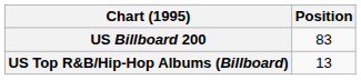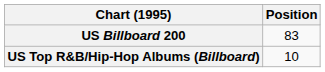US Top R&B/Hip-Hop Albums (Billboard) | Position: 13 -> 10
